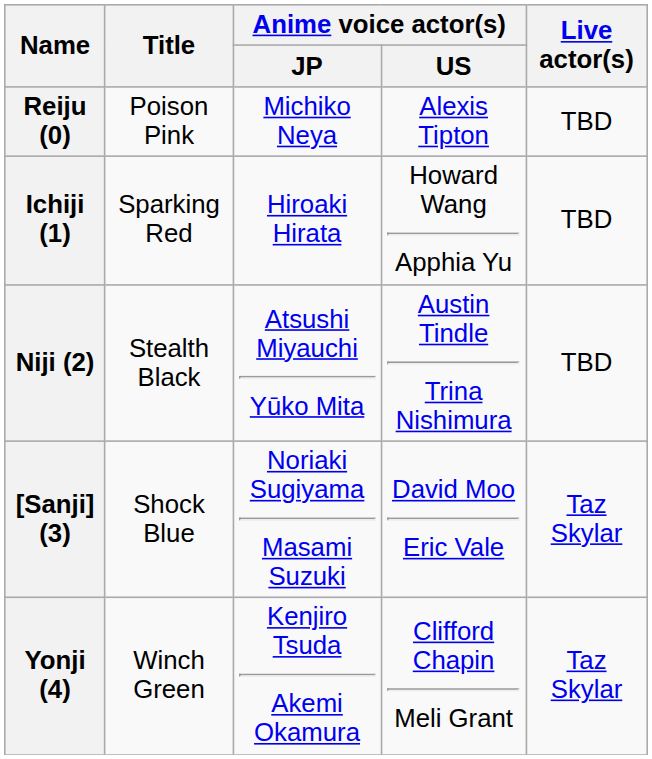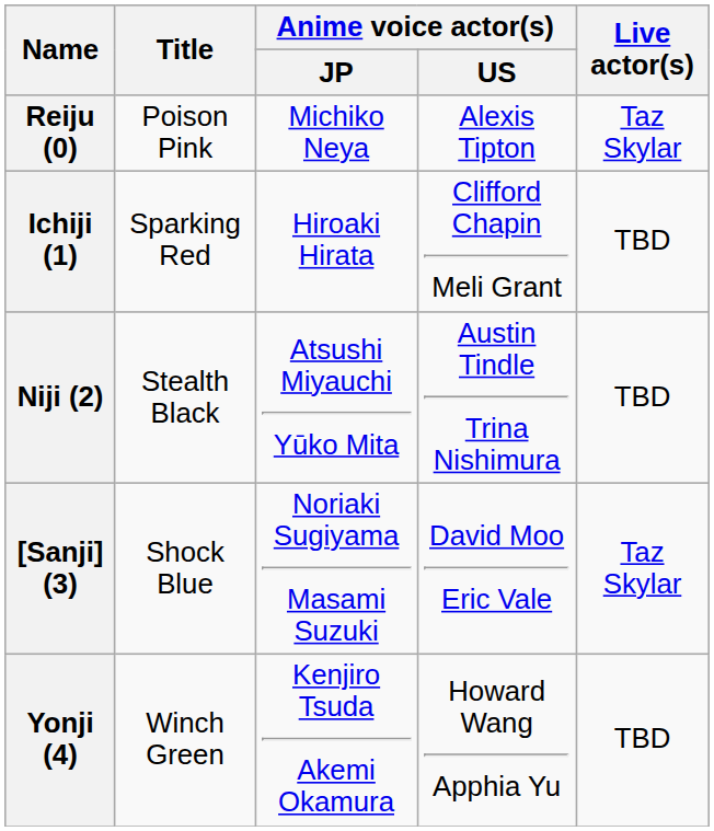Reiju (0) | Live actor(s): TBD -> Taz Skylar
Ichiji (1) | Anime voice actor(s) / US: Howard Wang Apphia Yu -> Clifford Chapin Meli Grant
Yonji (4) | Anime voice actor(s) / US: Clifford Chapin Meli Grant -> Howard Wang Apphia Yu
Yonji (4) | Live actor(s): Taz Skylar -> TBD
